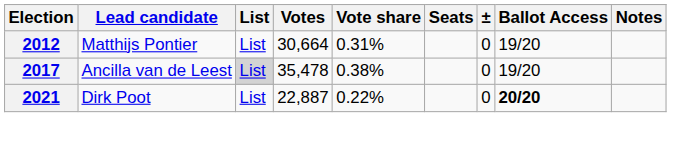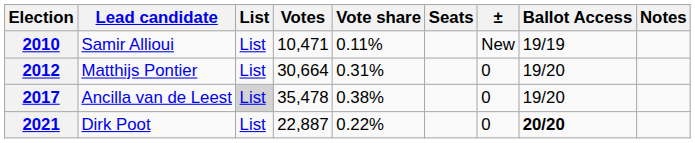+ row: 2010 | Samir Allioui | List | 10,471 | 0.11% | New | 19/19
